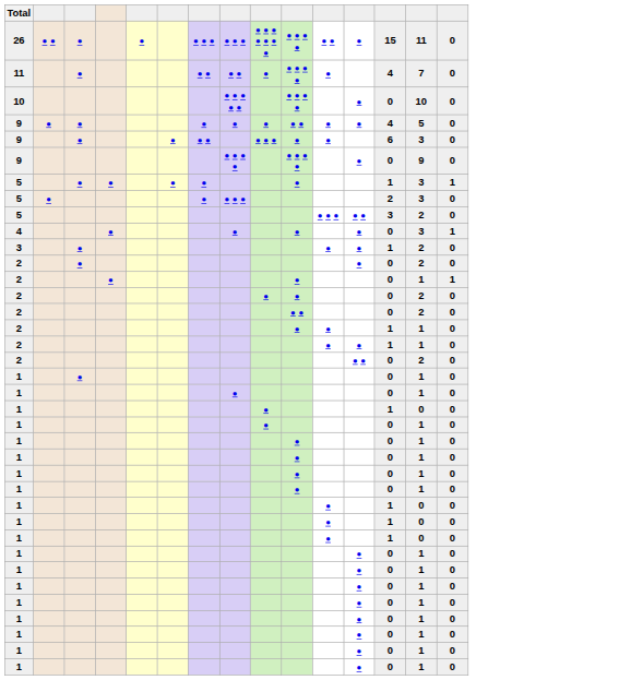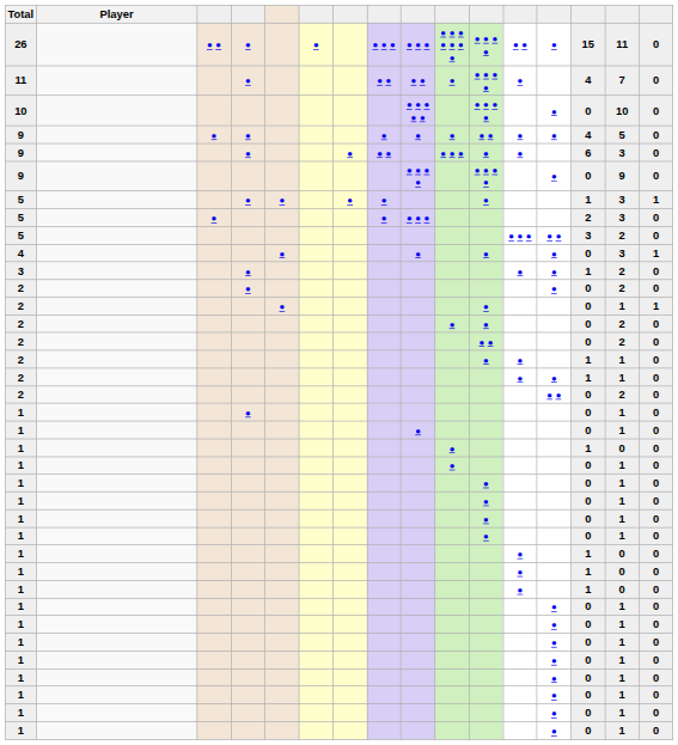+ column: Player
